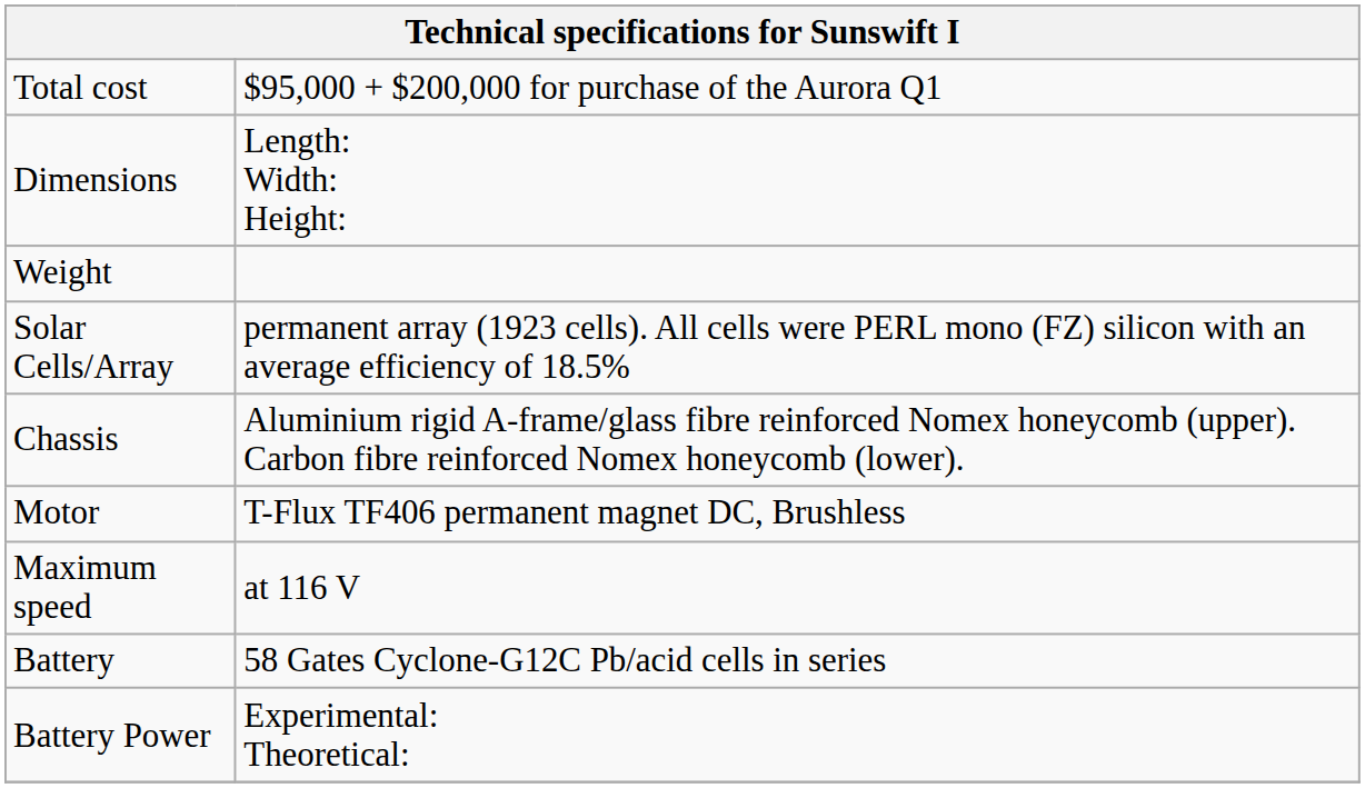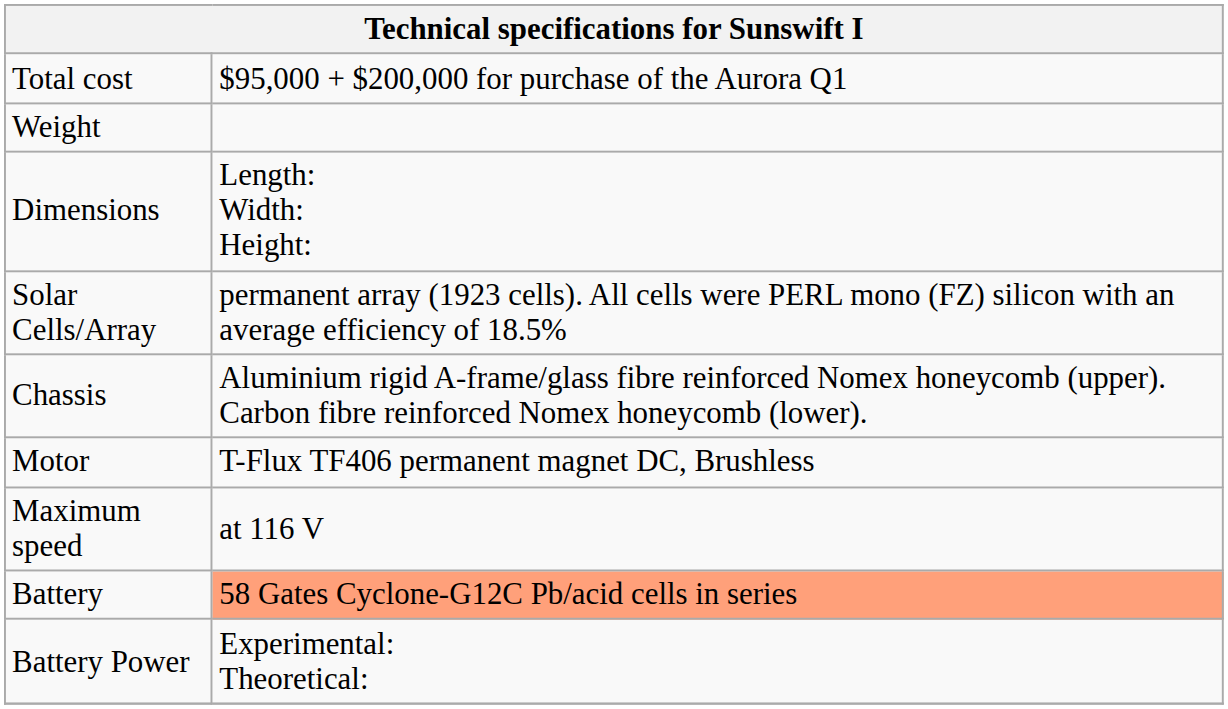rows swapped: Dimensions <-> Weight
Battery | column 2: no background -> lightsalmon background
